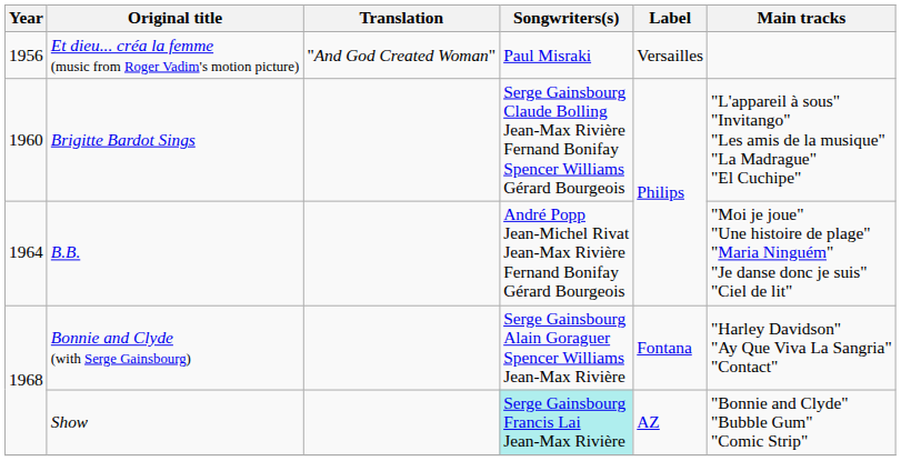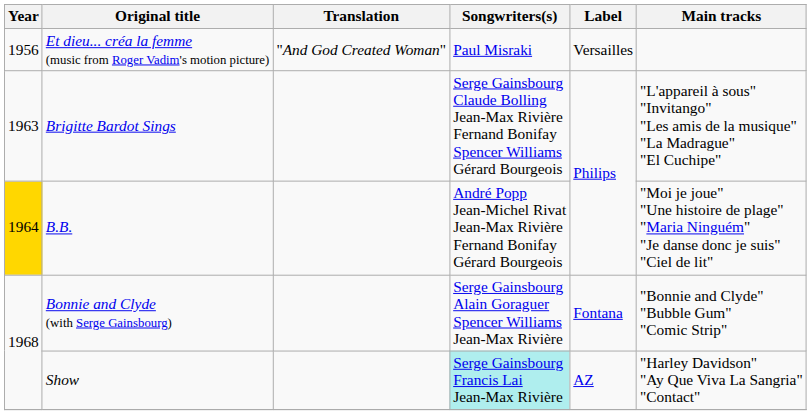Brigitte Bardot Sings | Year: 1960 -> 1963
B.B. | Year: no background -> gold background
Bonnie and Clyde (with Serge Gainsbourg) | Main tracks: "Harley Davidson" "Ay Que Viva La Sangria" "Contact" -> "Bonnie and Clyde" "Bubble Gum" "Comic Strip"
Show | Main tracks: "Bonnie and Clyde" "Bubble Gum" "Comic Strip" -> "Harley Davidson" "Ay Que Viva La Sangria" "Contact"
